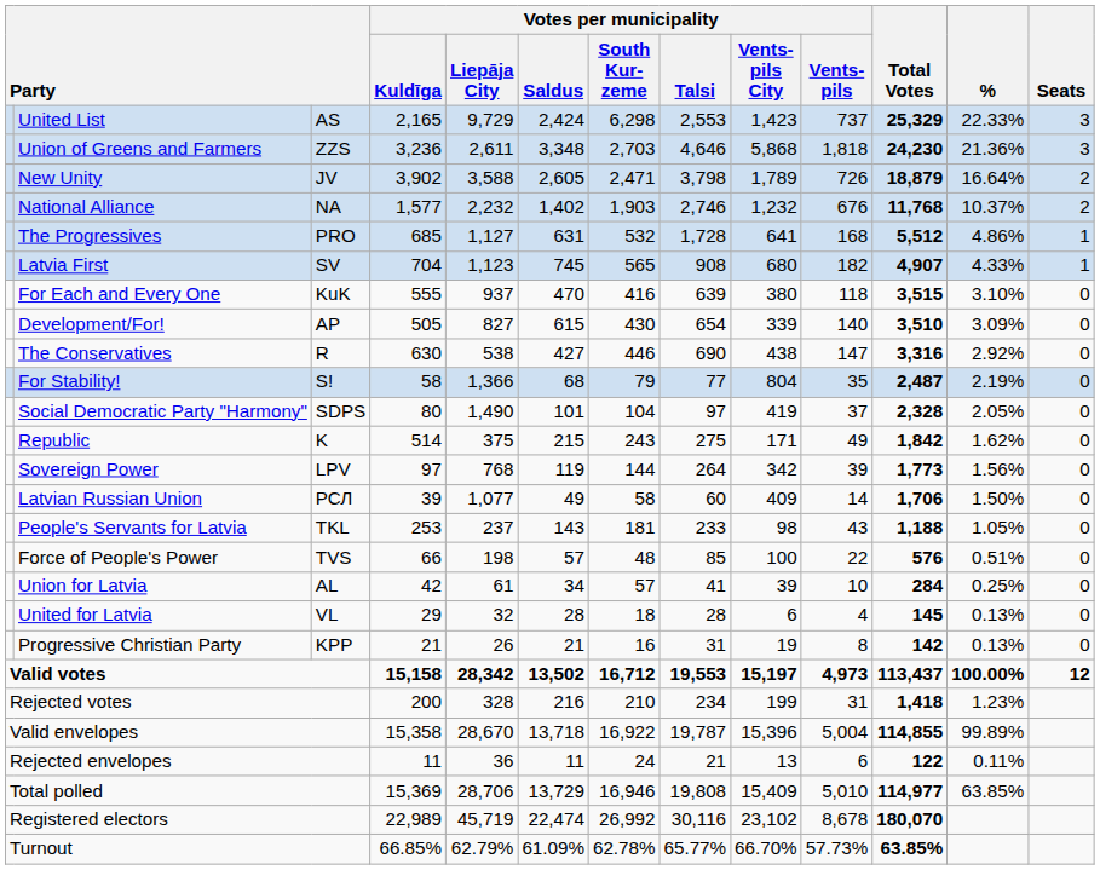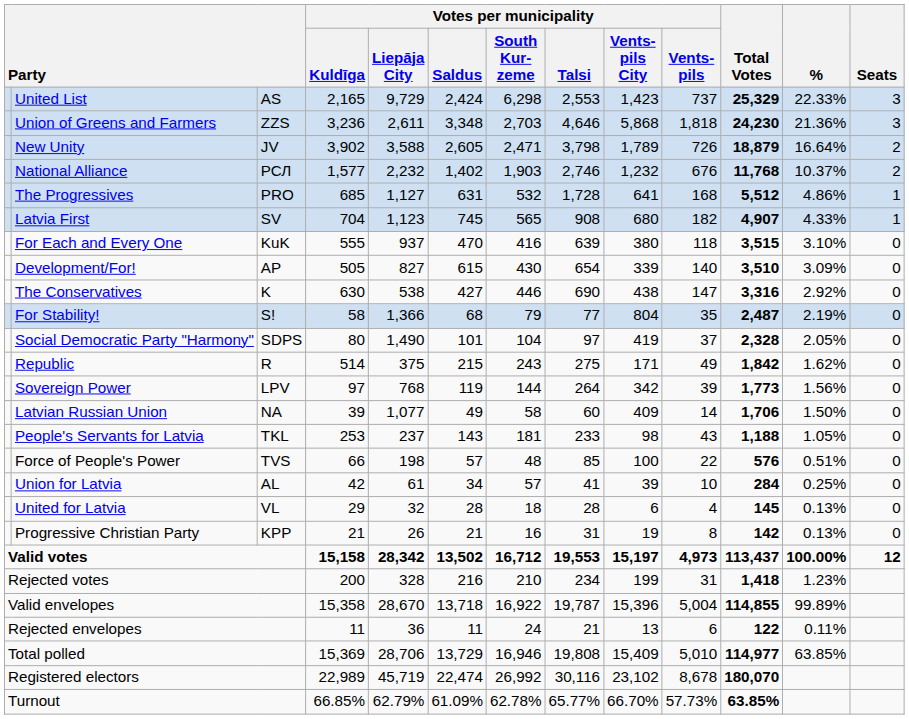National Alliance | column 3: NA -> РСЛ
The Conservatives | column 3: R -> K
Republic | column 3: K -> R
Latvian Russian Union | column 3: РСЛ -> NA
